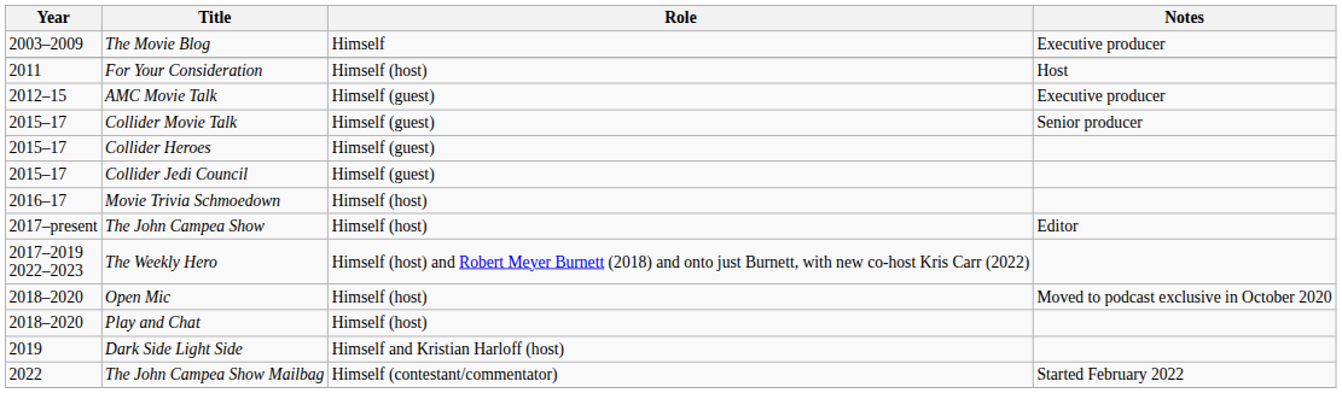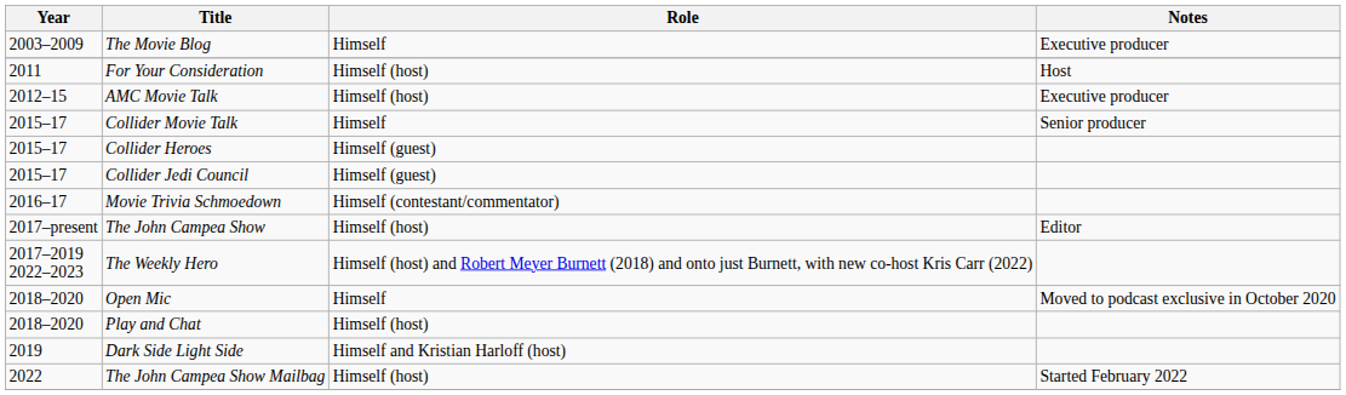AMC Movie Talk | Role: Himself (guest) -> Himself (host)
Collider Movie Talk | Role: Himself (guest) -> Himself
Movie Trivia Schmoedown | Role: Himself (host) -> Himself (contestant/commentator)
Open Mic | Role: Himself (host) -> Himself
The John Campea Show Mailbag | Role: Himself (contestant/commentator) -> Himself (host)
